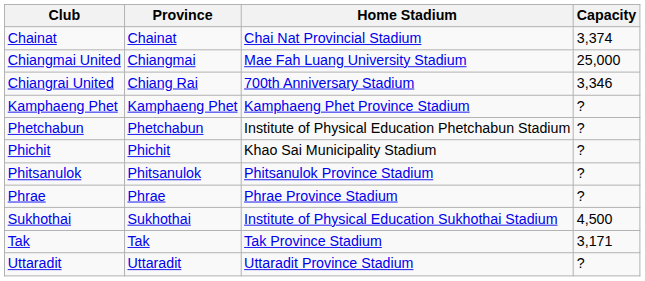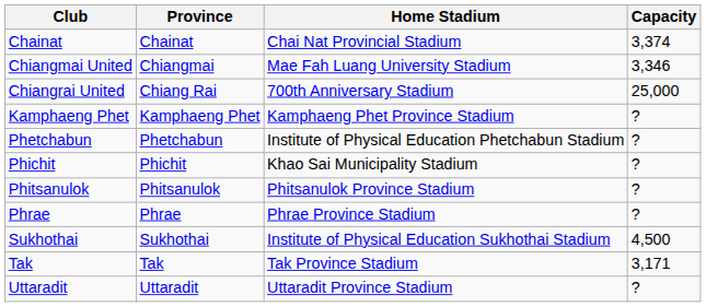Chiangmai United | Capacity: 25,000 -> 3,346
Chiangrai United | Capacity: 3,346 -> 25,000
